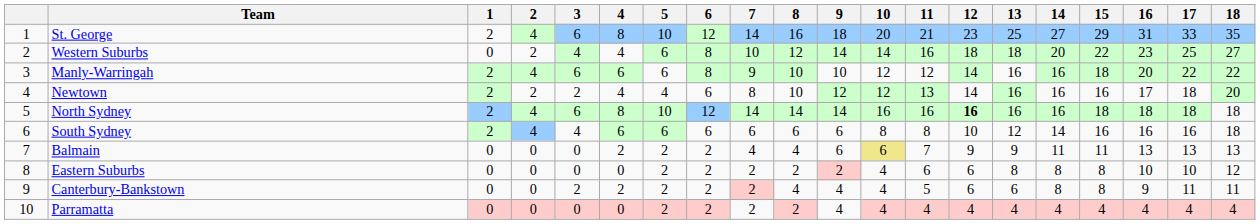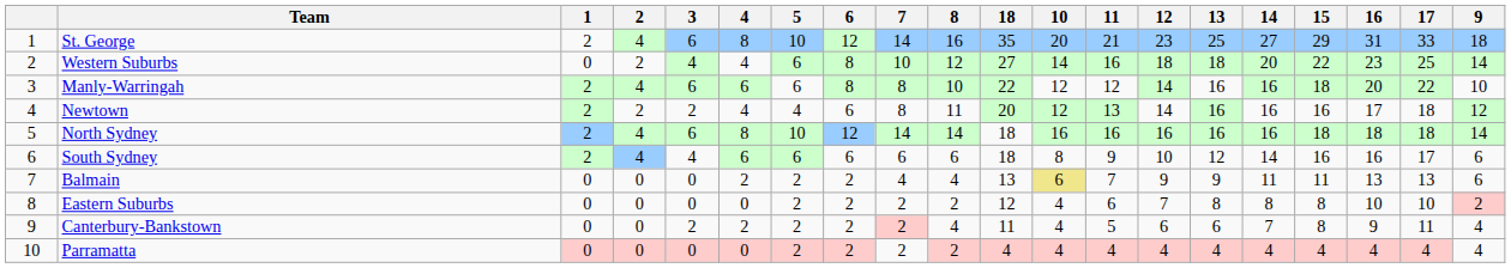columns swapped: 9 <-> 18
Manly-Warringah | 7: 9 -> 8
Newtown | 8: 10 -> 11
North Sydney | 12: bold -> normal
South Sydney | 11: 8 -> 9
South Sydney | 17: 16 -> 17
Eastern Suburbs | 12: 6 -> 7
Canterbury-Bankstown | 14: 8 -> 7
